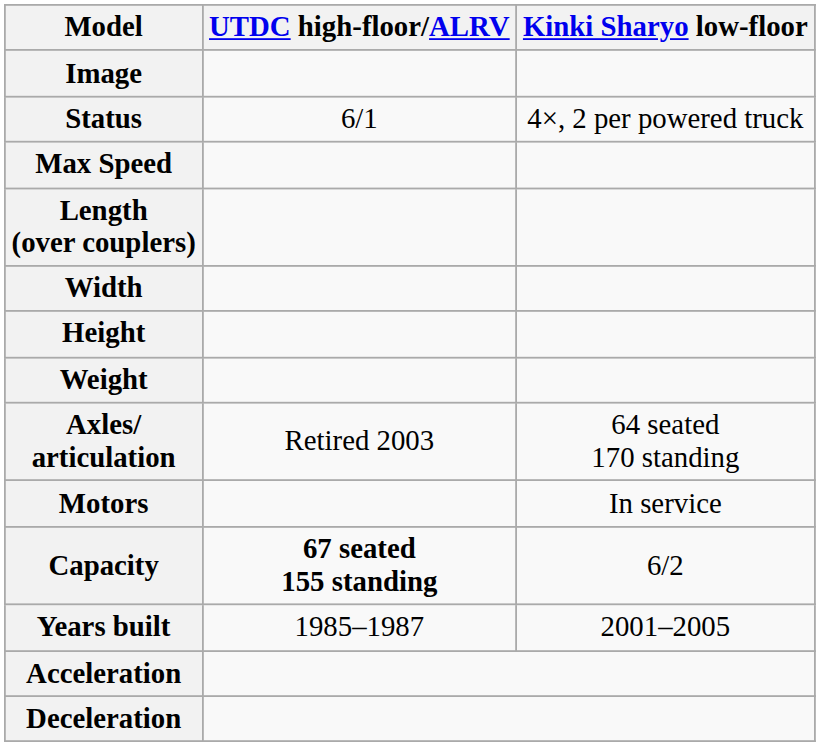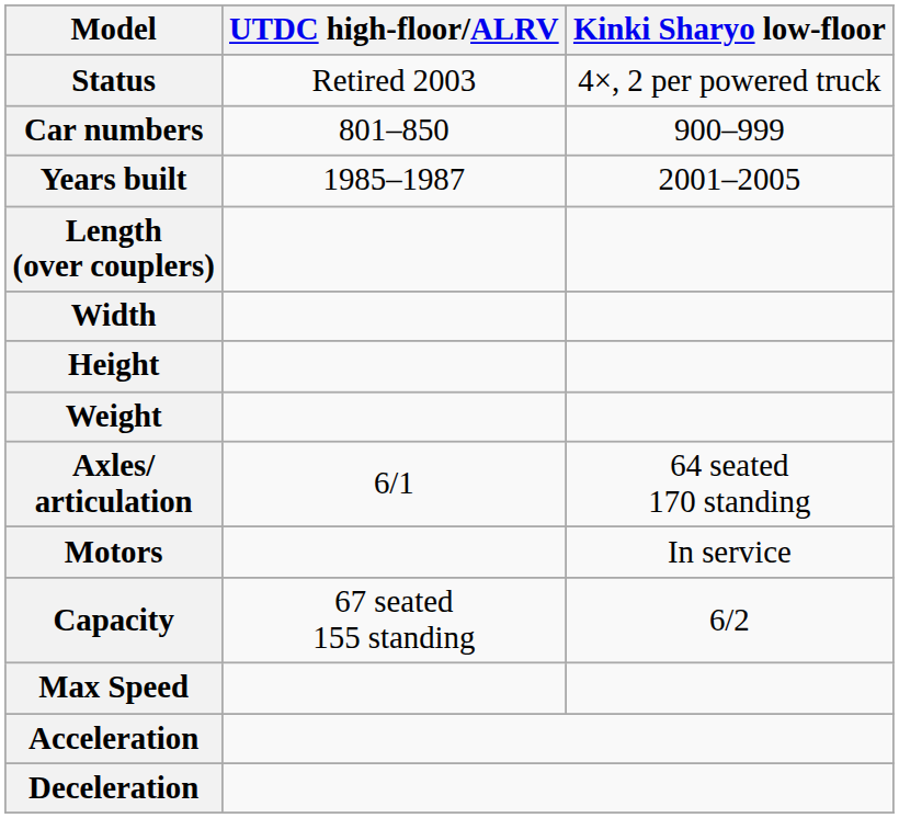- row: Image
Status | UTDC high-floor/ALRV: 6/1 -> Retired 2003
+ row: Car numbers | 801–850 | 900–999
rows swapped: Years built <-> Max Speed
Axles/ articulation | UTDC high-floor/ALRV: Retired 2003 -> 6/1
Capacity | UTDC high-floor/ALRV: bold -> normal
